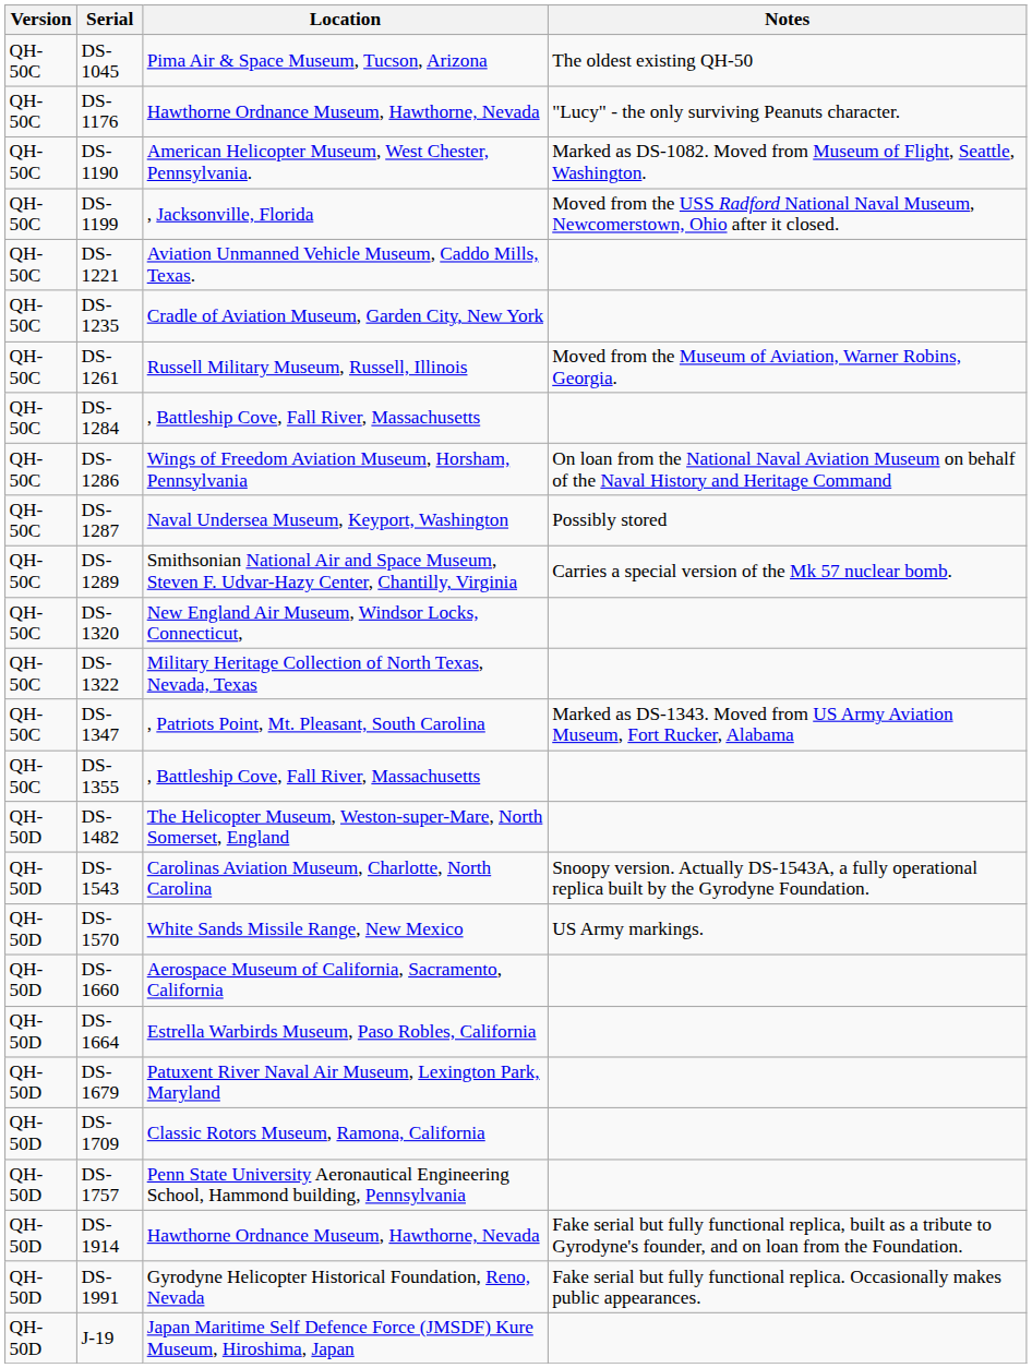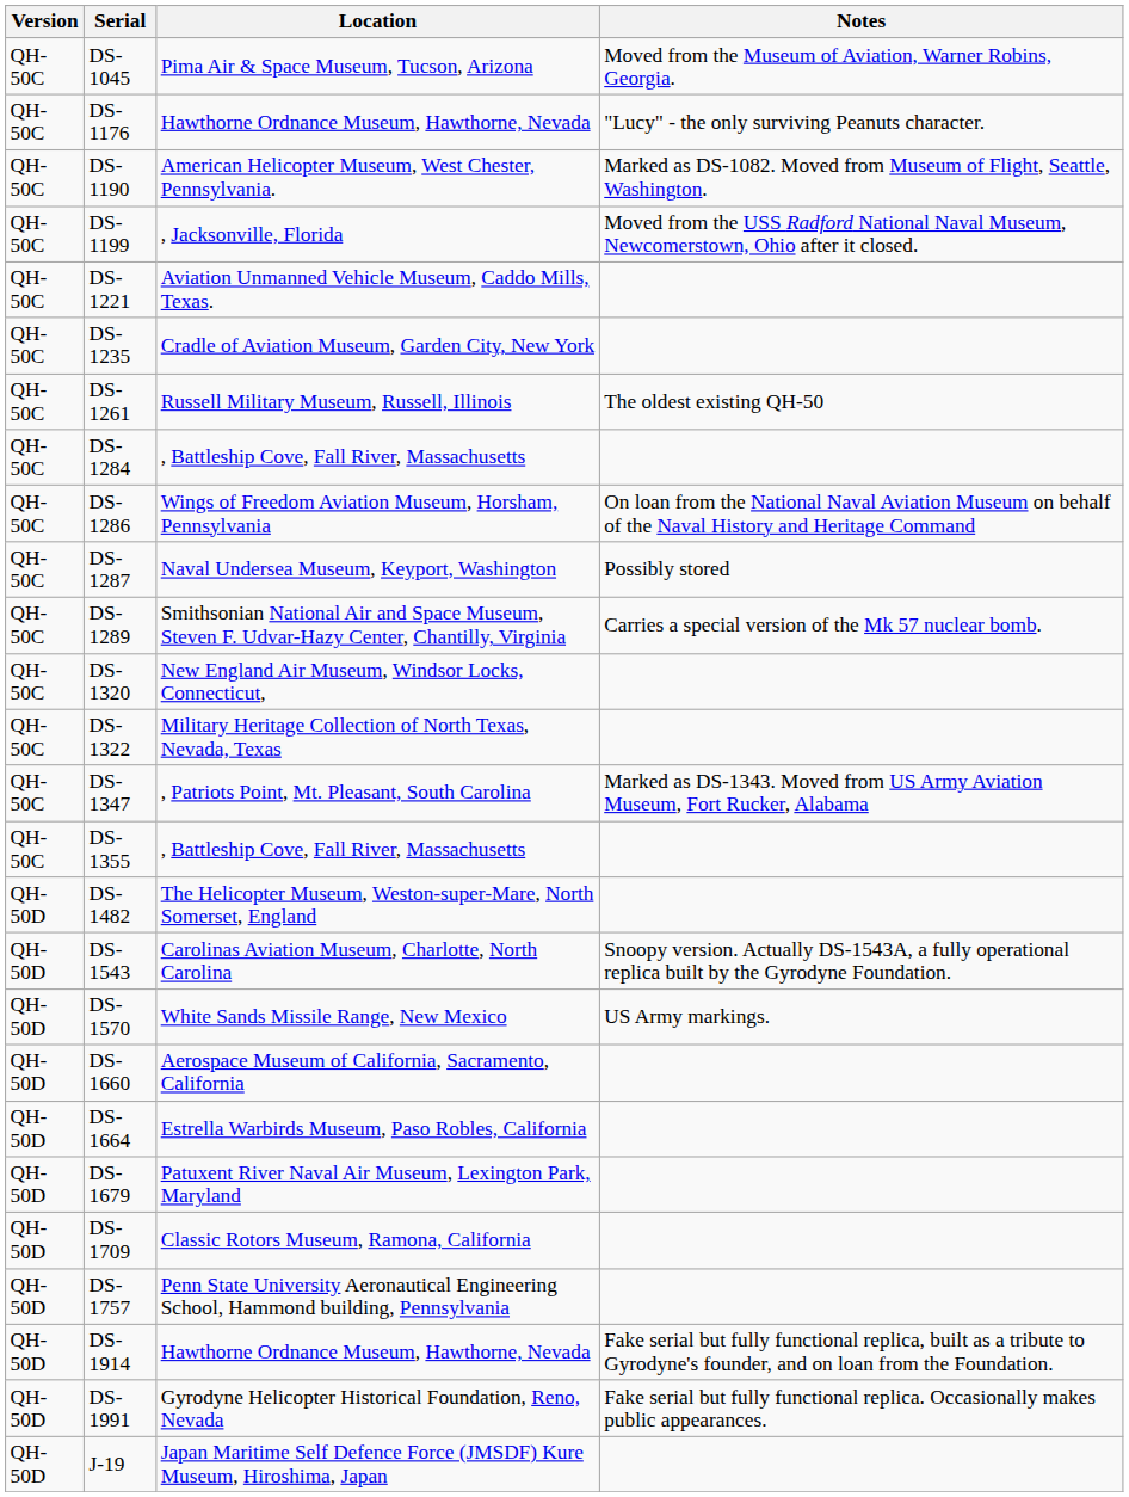DS-1045 | Notes: The oldest existing QH-50 -> Moved from the Museum of Aviation, Warner Robins, Georgia.
DS-1261 | Notes: Moved from the Museum of Aviation, Warner Robins, Georgia. -> The oldest existing QH-50
